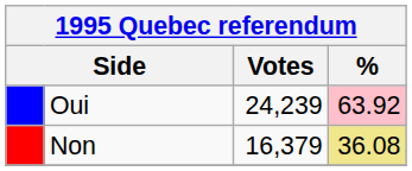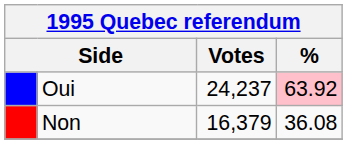Oui | Votes: 24,239 -> 24,237
Non | %: khaki background -> no background
